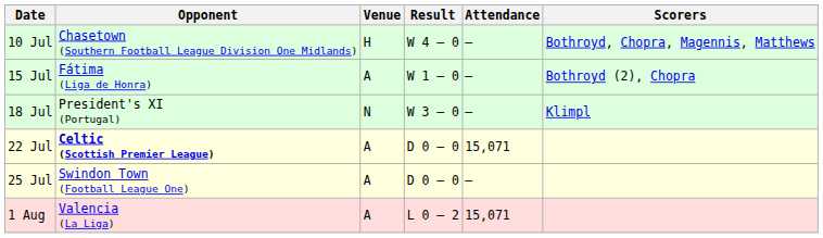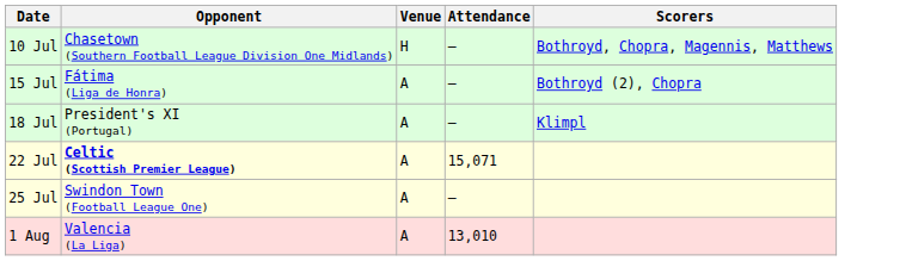- column: Result | W 4 – 0 | W 1 – 0 | W 3 – 0 | D 0 – 0 | D 0 – 0 | L 0 – 2
18 Jul | Venue: N -> A
1 Aug | Attendance: 15,071 -> 13,010
